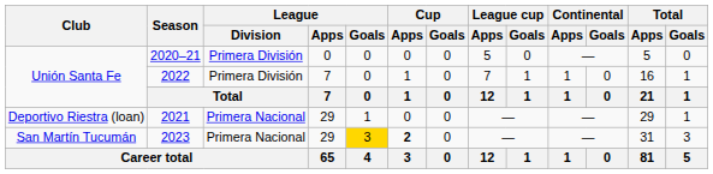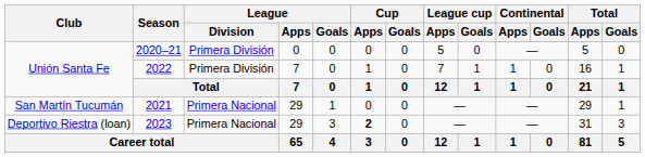2021 | Club: Deportivo Riestra (loan) -> San Martín Tucumán
2023 | Club: San Martín Tucumán -> Deportivo Riestra (loan)
2023 | League / Goals: gold background -> no background
